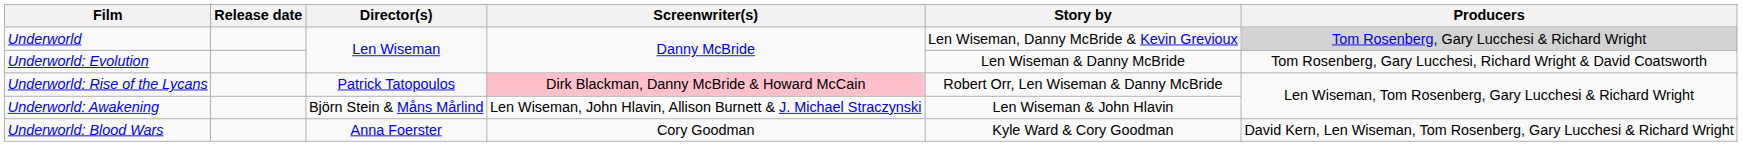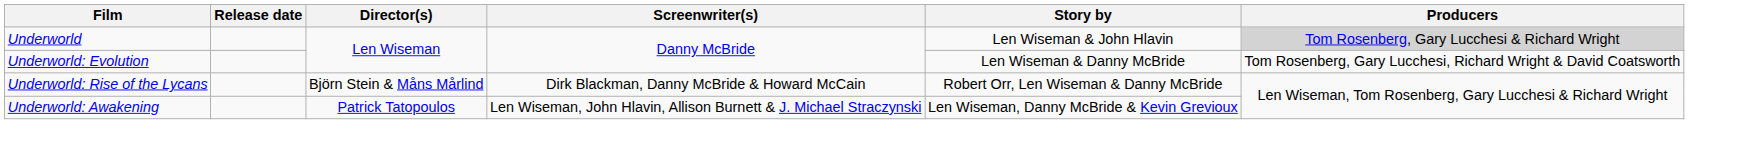Underworld | Story by: Len Wiseman, Danny McBride & Kevin Grevioux -> Len Wiseman & John Hlavin
Underworld: Rise of the Lycans | Director(s): Patrick Tatopoulos -> Björn Stein & Måns Mårlind
Underworld: Rise of the Lycans | Screenwriter(s): pink background -> no background
Underworld: Awakening | Director(s): Björn Stein & Måns Mårlind -> Patrick Tatopoulos
Underworld: Awakening | Story by: Len Wiseman & John Hlavin -> Len Wiseman, Danny McBride & Kevin Grevioux
- row: Underworld: Blood Wars | Anna Foerster | Cory Goodman | Kyle Ward & Cory Goodman | David Kern, Len Wiseman, Tom Rosenberg, Gary Lucchesi & Richard Wright
